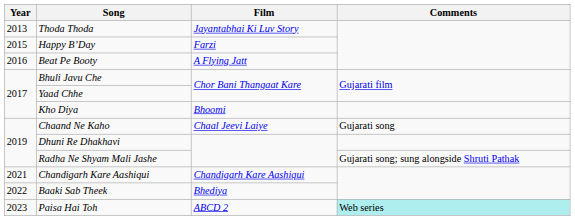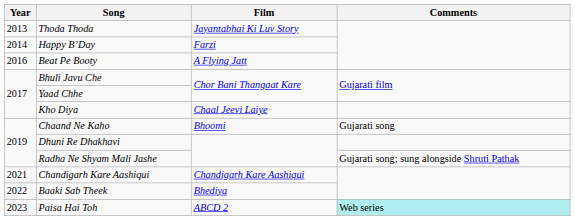Happy B’Day | Year: 2015 -> 2014
Kho Diya | Film: Bhoomi -> Chaal Jeevi Laiye
Chaand Ne Kaho | Film: Chaal Jeevi Laiye -> Bhoomi
